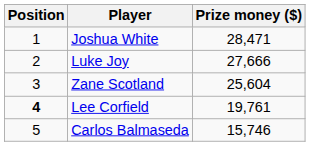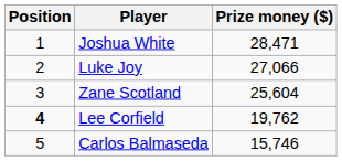Luke Joy | Prize money ($): 27,666 -> 27,066
Lee Corfield | Prize money ($): 19,761 -> 19,762
